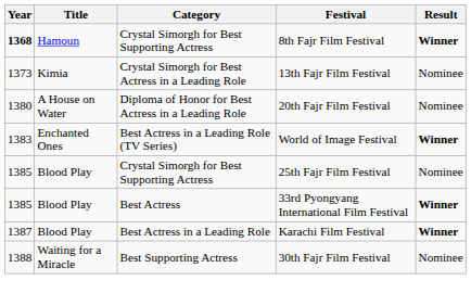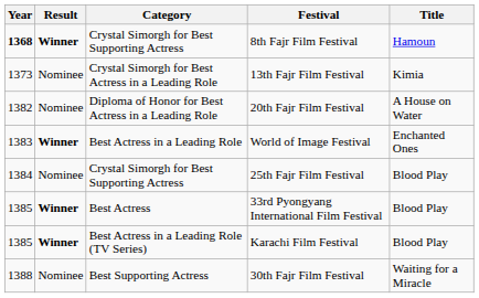columns swapped: Title <-> Result
20th Fajr Film Festival | Year: 1380 -> 1382
World of Image Festival | Category: Best Actress in a Leading Role (TV Series) -> Best Actress in a Leading Role
25th Fajr Film Festival | Year: 1385 -> 1384
Karachi Film Festival | Year: 1387 -> 1385
Karachi Film Festival | Category: Best Actress in a Leading Role -> Best Actress in a Leading Role (TV Series)
